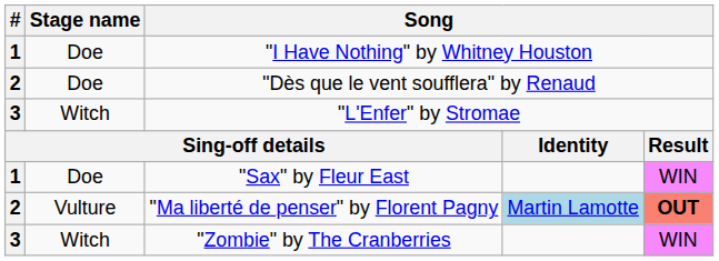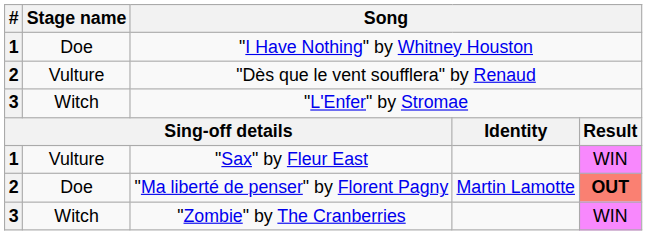"Dès que le vent soufflera" by Renaud | Stage name: Doe -> Vulture
"Sax" by Fleur East | Stage name: Doe -> Vulture
"Ma liberté de penser" by Florent Pagny | Stage name: Vulture -> Doe
"Ma liberté de penser" by Florent Pagny | column 4: lightblue background -> no background
